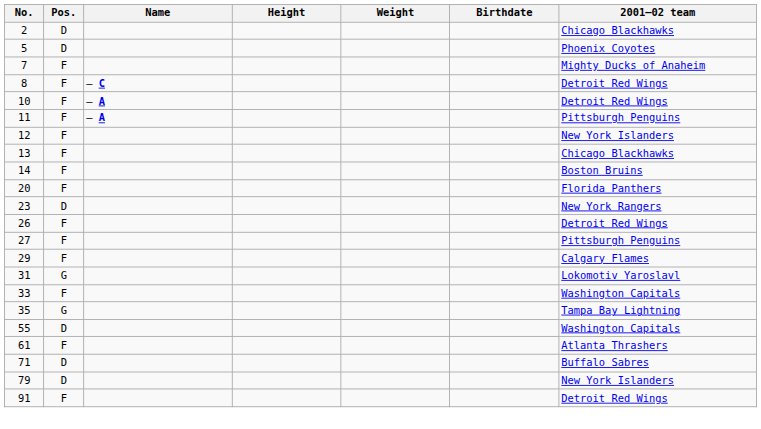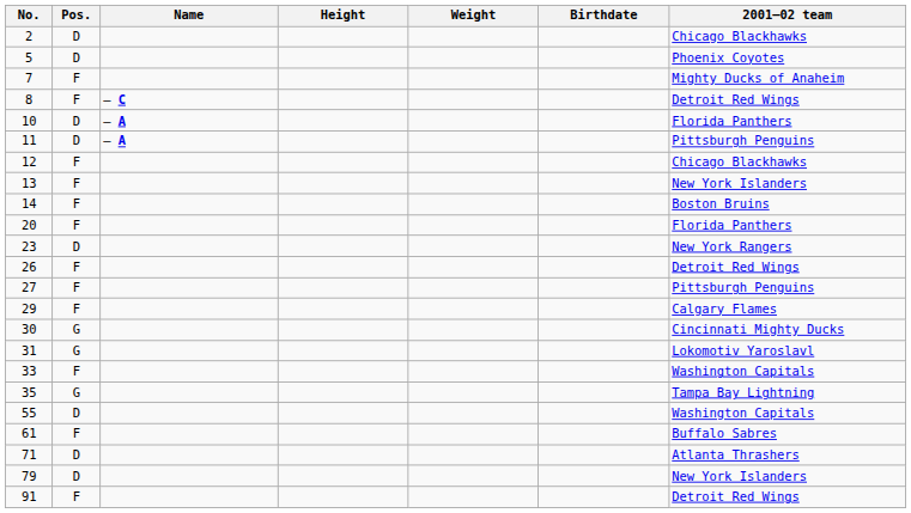10 | Pos.: F -> D
10 | 2001–02 team: Detroit Red Wings -> Florida Panthers
11 | Pos.: F -> D
12 | 2001–02 team: New York Islanders -> Chicago Blackhawks
13 | 2001–02 team: Chicago Blackhawks -> New York Islanders
+ row: 30 | G | Cincinnati Mighty Ducks
61 | 2001–02 team: Atlanta Thrashers -> Buffalo Sabres
71 | 2001–02 team: Buffalo Sabres -> Atlanta Thrashers
